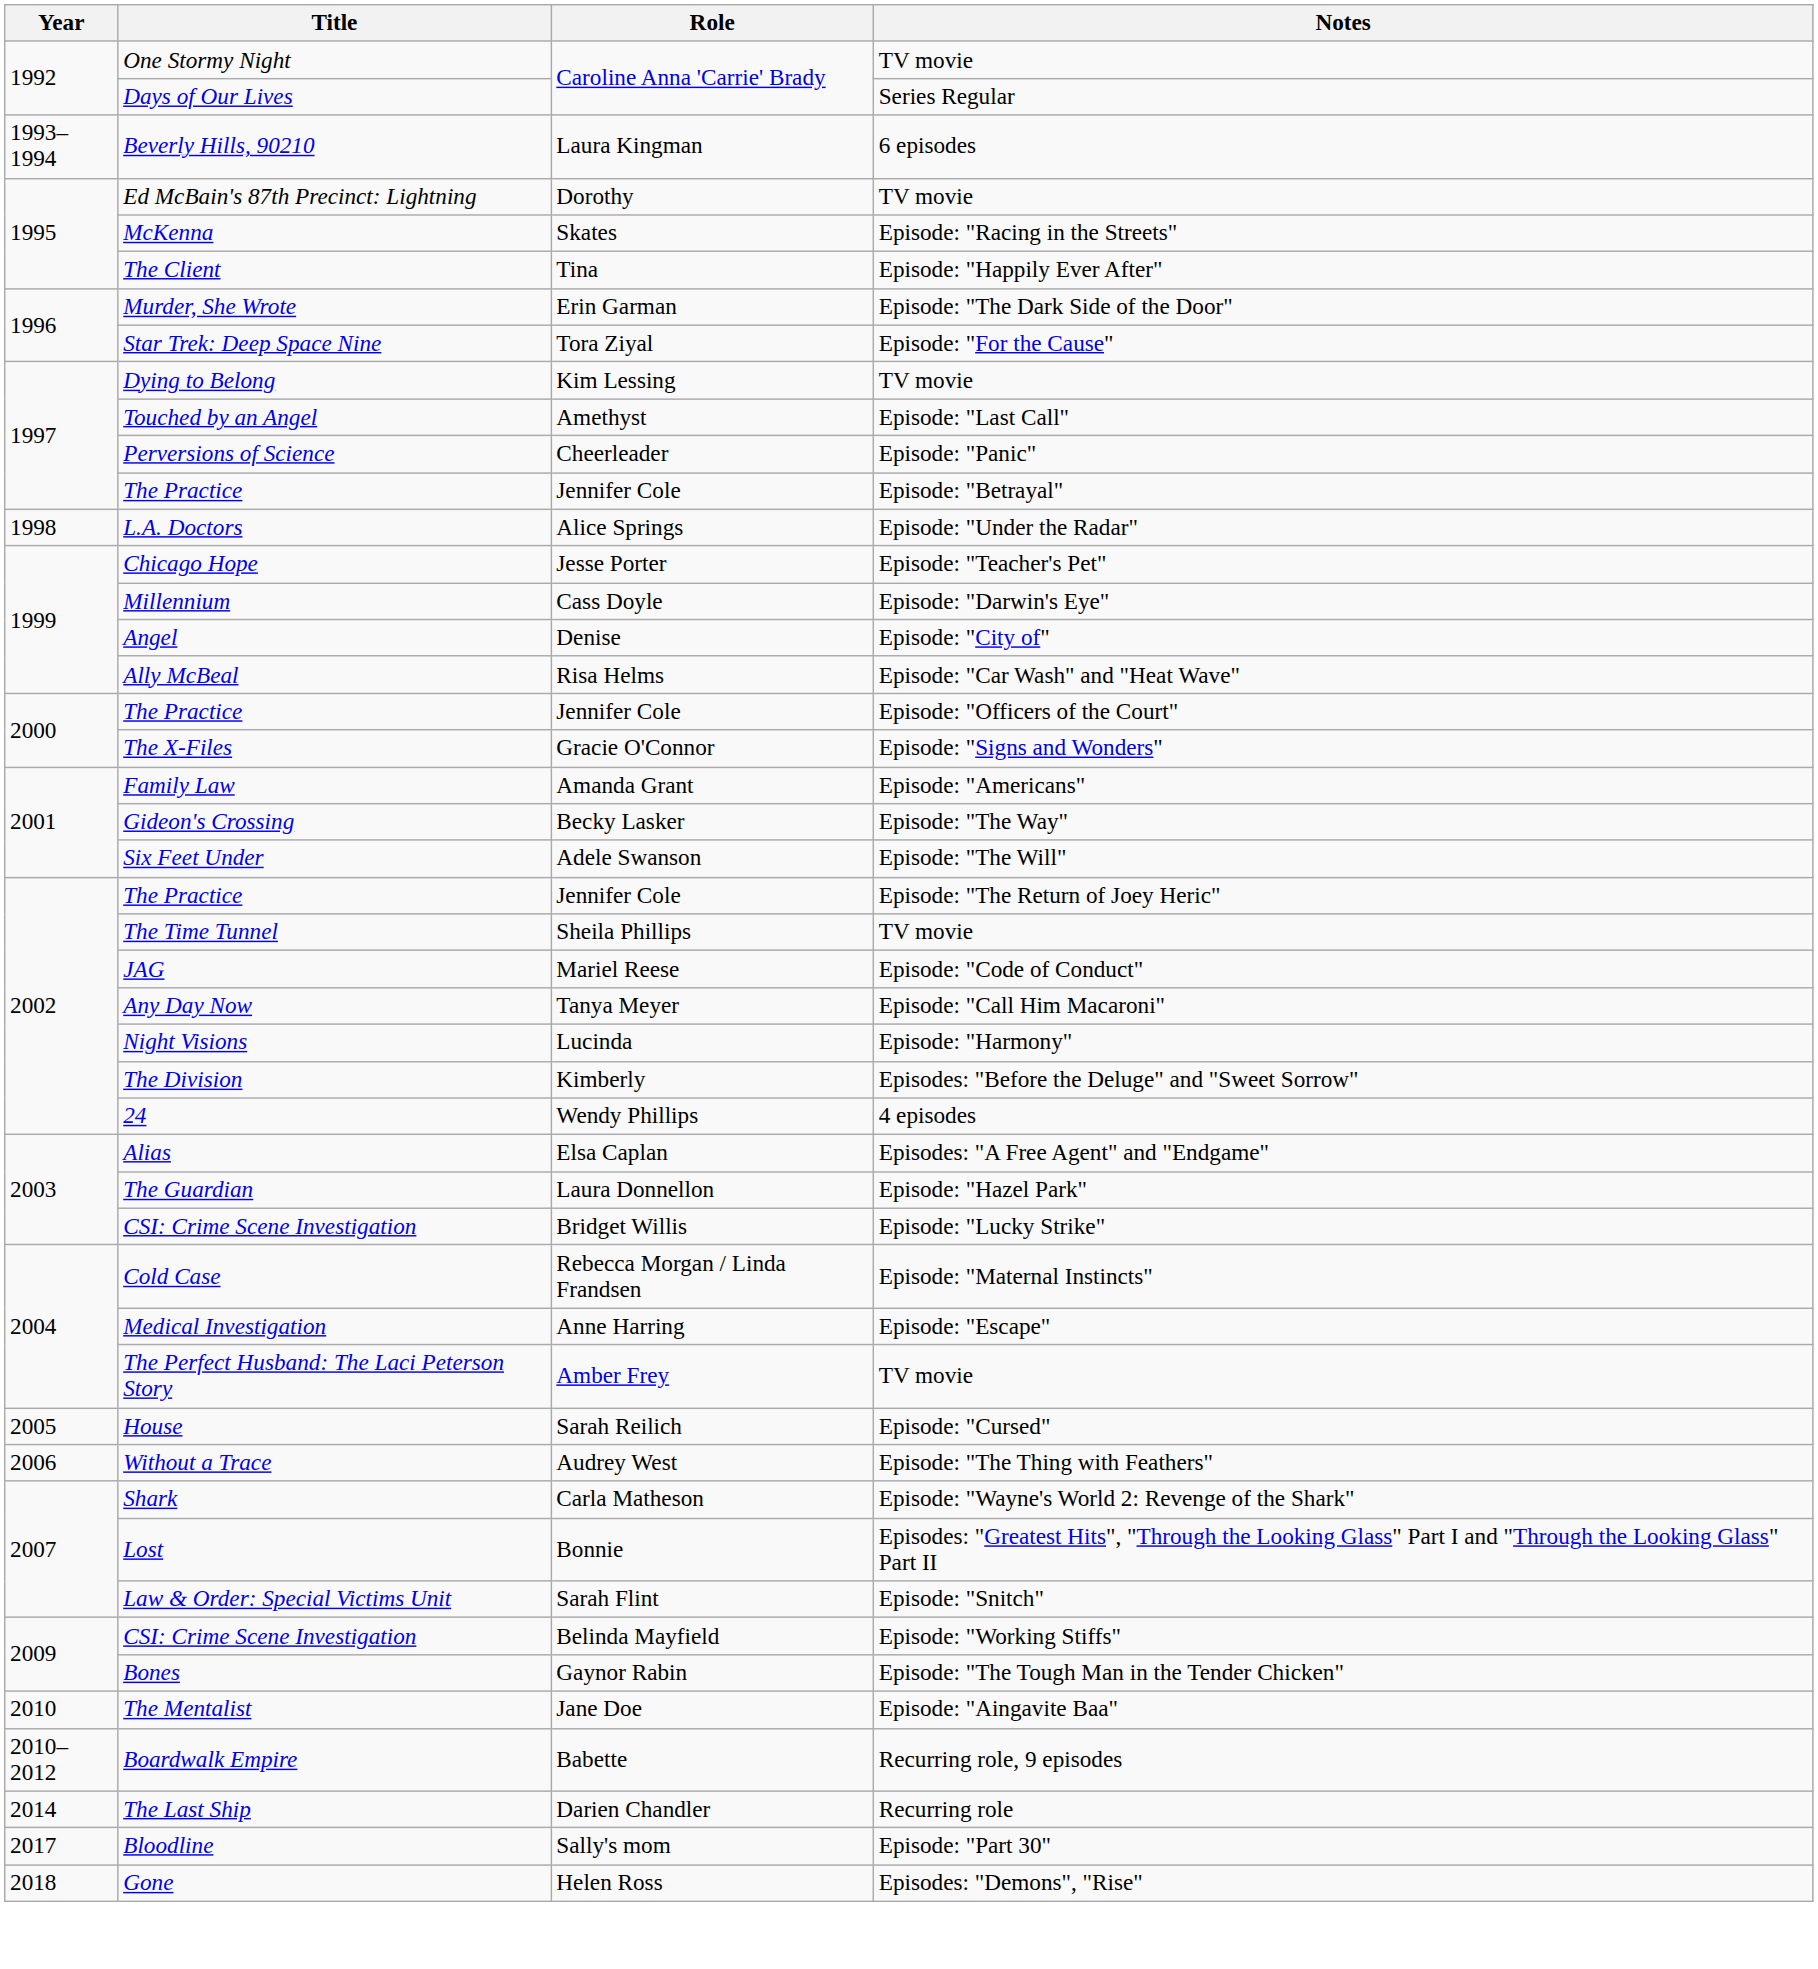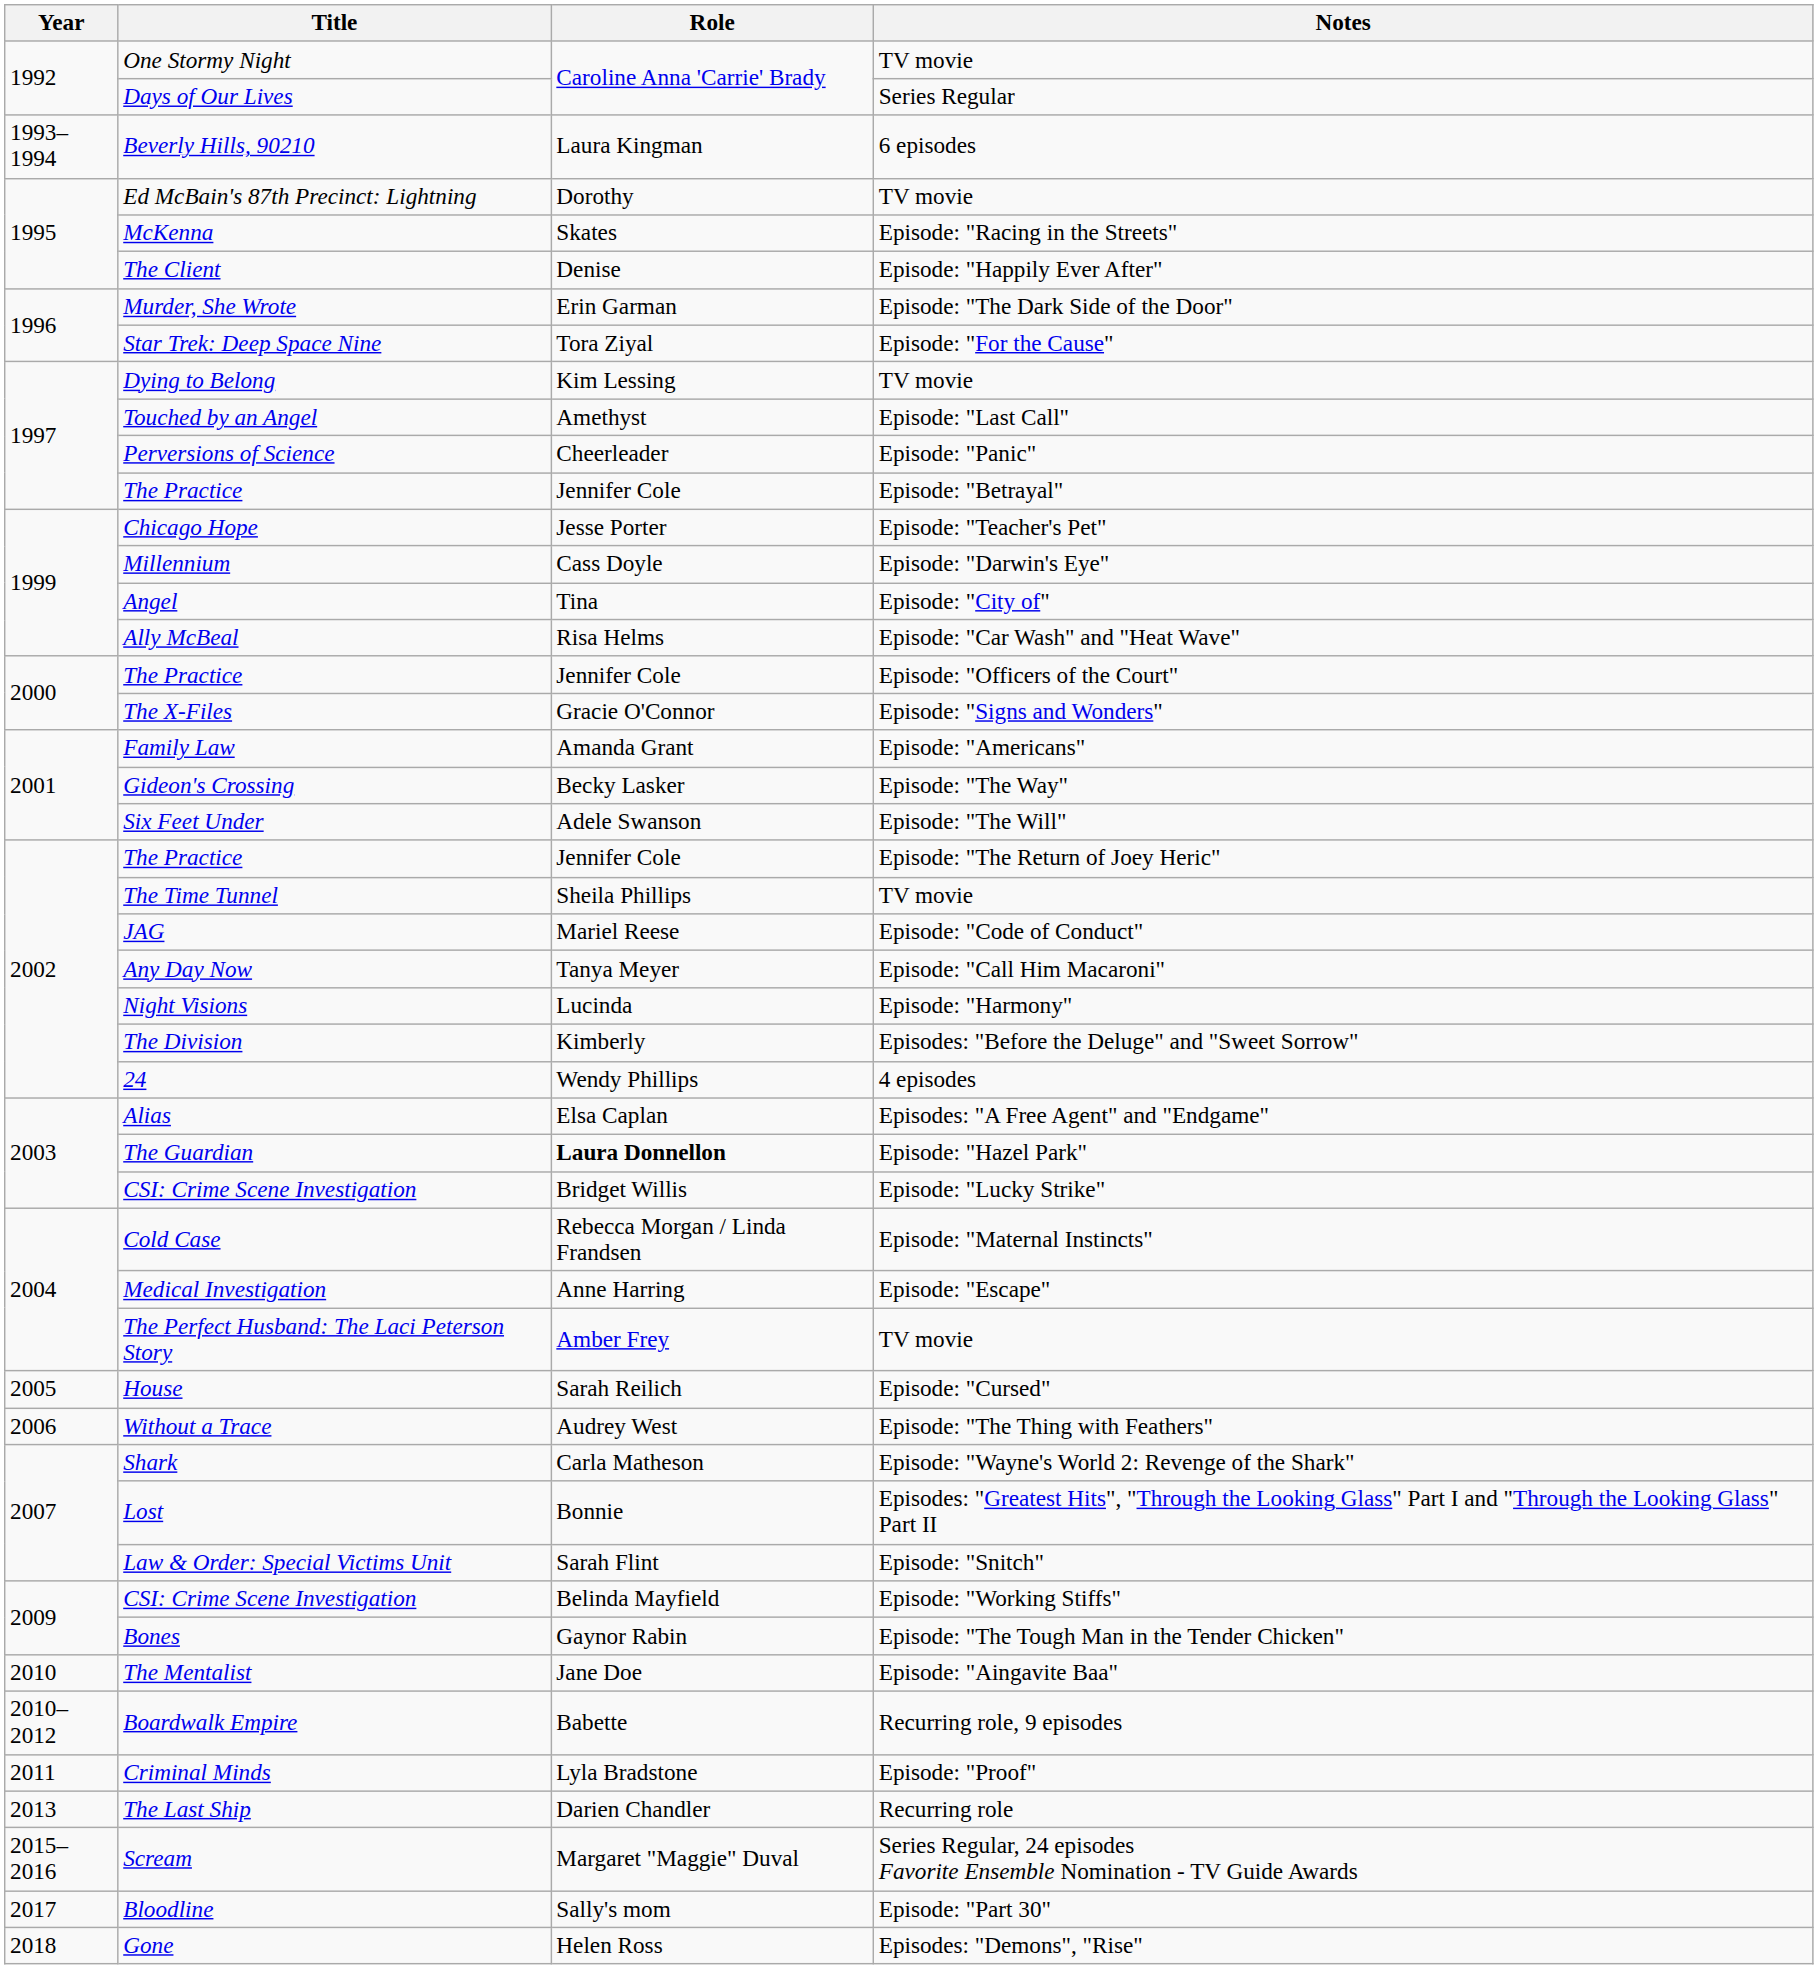The Client | Role: Tina -> Denise
- row: 1998 | L.A. Doctors | Alice Springs | Episode: "Under the Radar"
Angel | Role: Denise -> Tina
The Guardian | Role: normal -> bold
+ row: 2011 | Criminal Minds | Lyla Bradstone | Episode: "Proof"
The Last Ship | Year: 2014 -> 2013
+ row: 2015–2016 | Scream | Margaret "Maggie" Duval | Series Regular, 24 episodes Favorite Ensemble Nomination - TV Guide Awards
